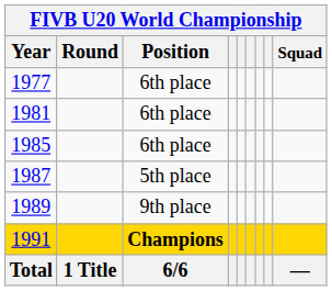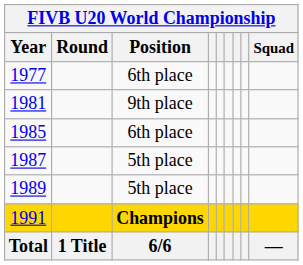1981 | Position: 6th place -> 9th place
1989 | Position: 9th place -> 5th place
